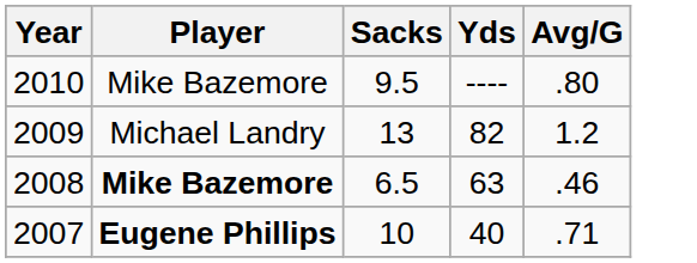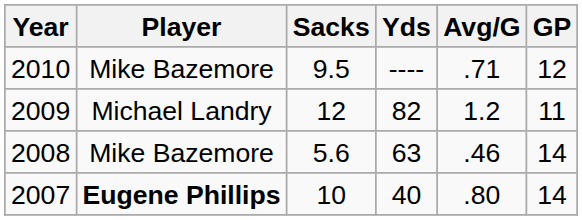+ column: GP | 12 | 11 | 14 | 14
2010 | Avg/G: .80 -> .71
2009 | Sacks: 13 -> 12
2008 | Player: bold -> normal
2008 | Sacks: 6.5 -> 5.6
2007 | Avg/G: .71 -> .80
